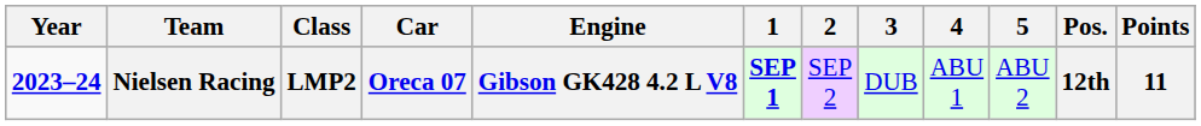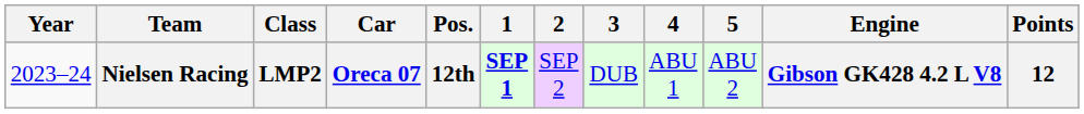columns swapped: Engine <-> Pos.
Nielsen Racing | Year: bold -> normal
Nielsen Racing | Points: 11 -> 12
